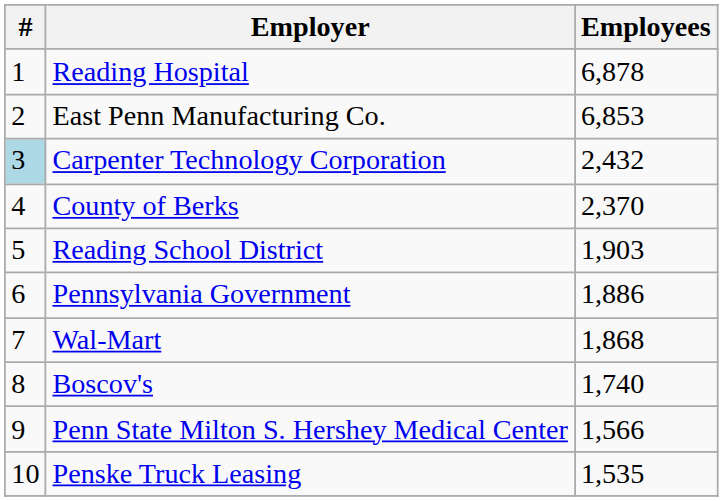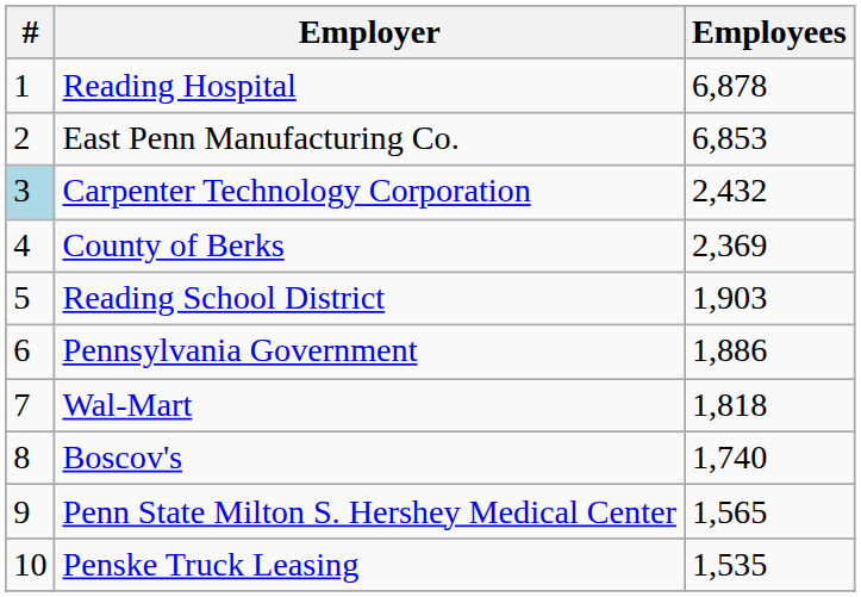County of Berks | Employees: 2,370 -> 2,369
Wal-Mart | Employees: 1,868 -> 1,818
Penn State Milton S. Hershey Medical Center | Employees: 1,566 -> 1,565
